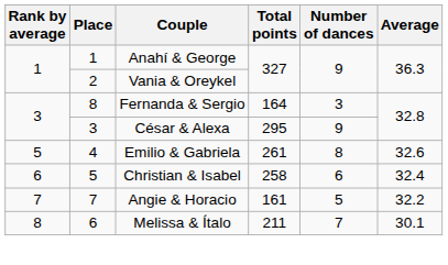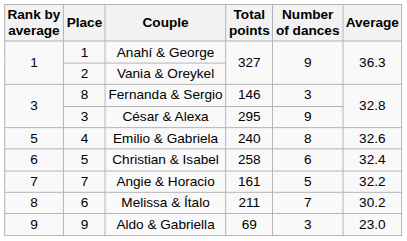Fernanda & Sergio | Total points: 164 -> 146
Emilio & Gabriela | Total points: 261 -> 240
Melissa & Ítalo | Average: 30.1 -> 30.2
+ row: 9 | 9 | Aldo & Gabriella | 69 | 3 | 23.0
